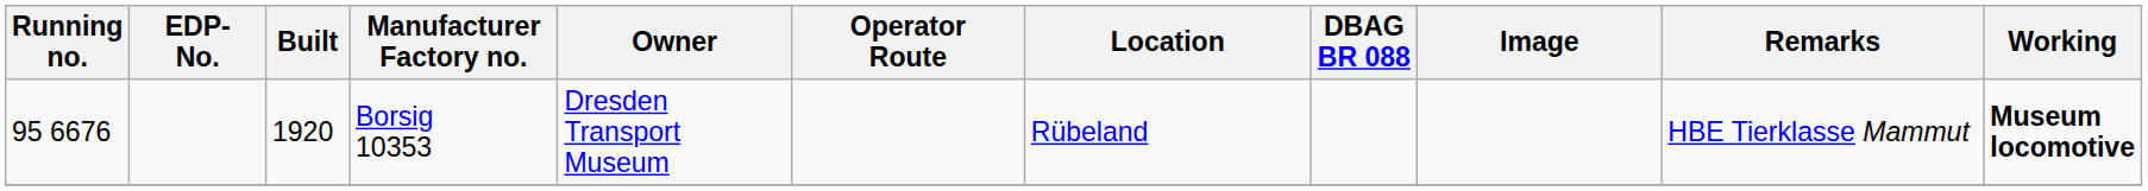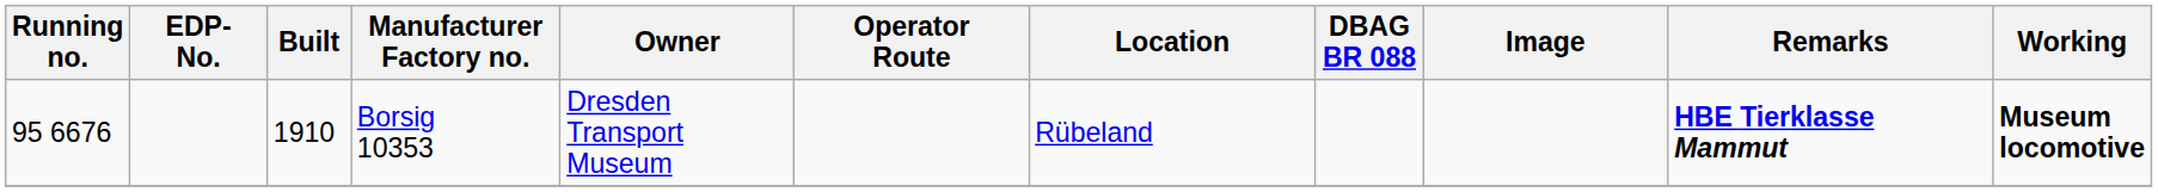Borsig 10353 | Built: 1920 -> 1910
Borsig 10353 | Remarks: normal -> bold
